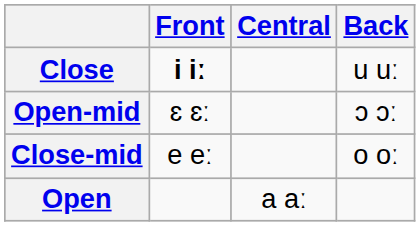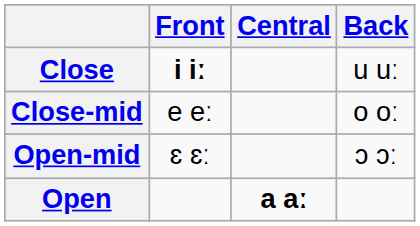rows swapped: Close-mid <-> Open-mid
Open | Central: normal -> bold
